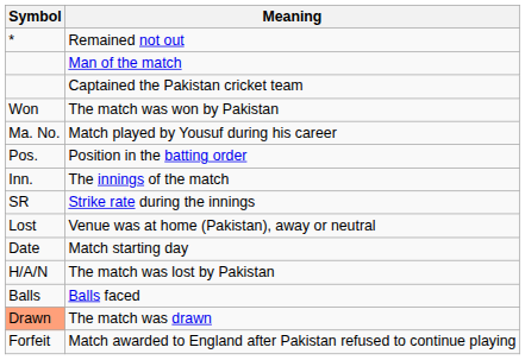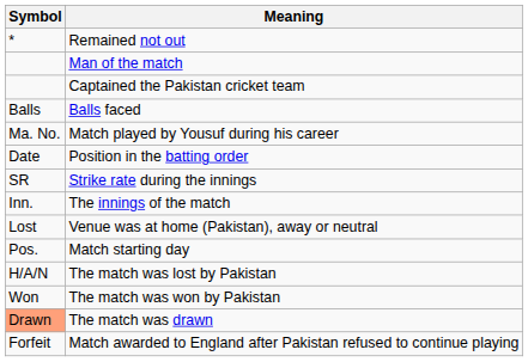rows swapped: Balls faced <-> The match was won by Pakistan
Position in the batting order | Symbol: Pos. -> Date
rows swapped: The innings of the match <-> Strike rate during the innings
Match starting day | Symbol: Date -> Pos.
